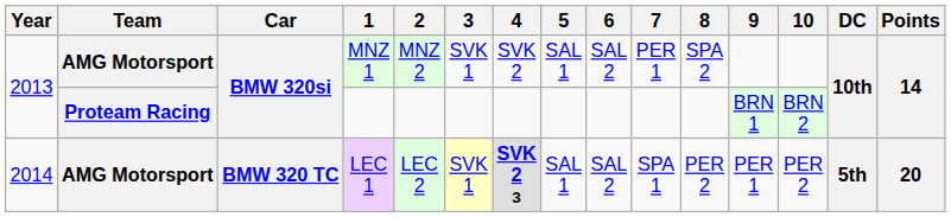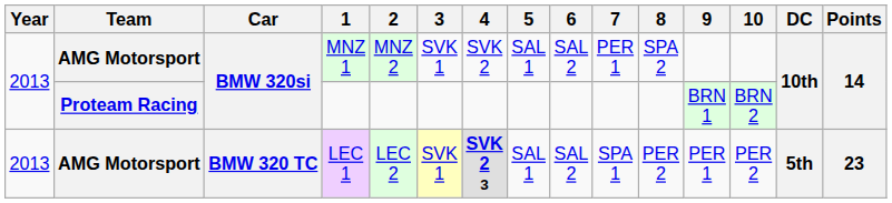LEC 1 | Year: 2014 -> 2013
LEC 1 | Points: 20 -> 23
